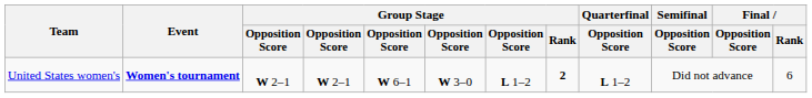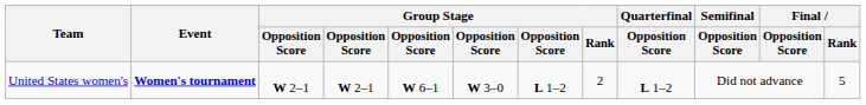United States women's | Group Stage / Rank: bold -> normal
United States women's | Final / Rank: 6 -> 5
